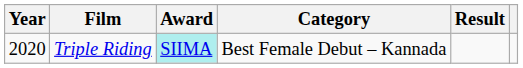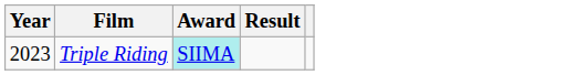- column: Category | Best Female Debut – Kannada
Triple Riding | Year: 2020 -> 2023
